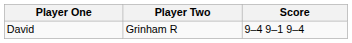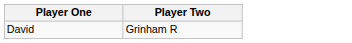- column: Score | 9–4 9–1 9–4
